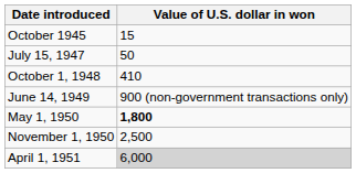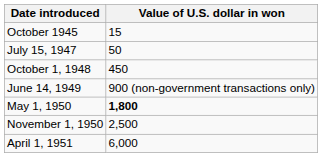October 1, 1948 | Value of U.S. dollar in won: 410 -> 450
April 1, 1951 | Value of U.S. dollar in won: lightgrey background -> no background
